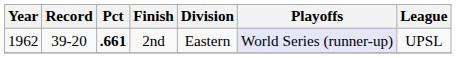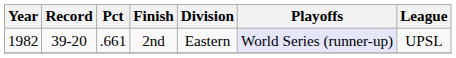2nd | Year: 1962 -> 1982
2nd | Pct: bold -> normal
